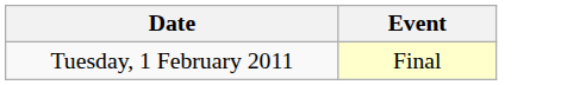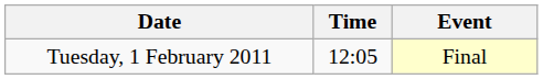+ column: Time | 12:05
